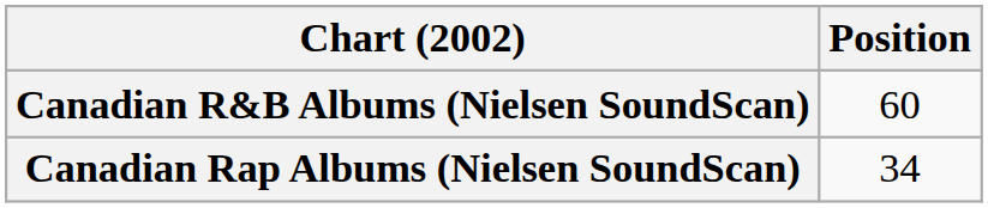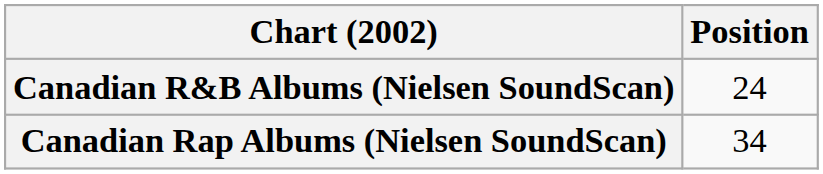Canadian R&B Albums (Nielsen SoundScan) | Position: 60 -> 24
